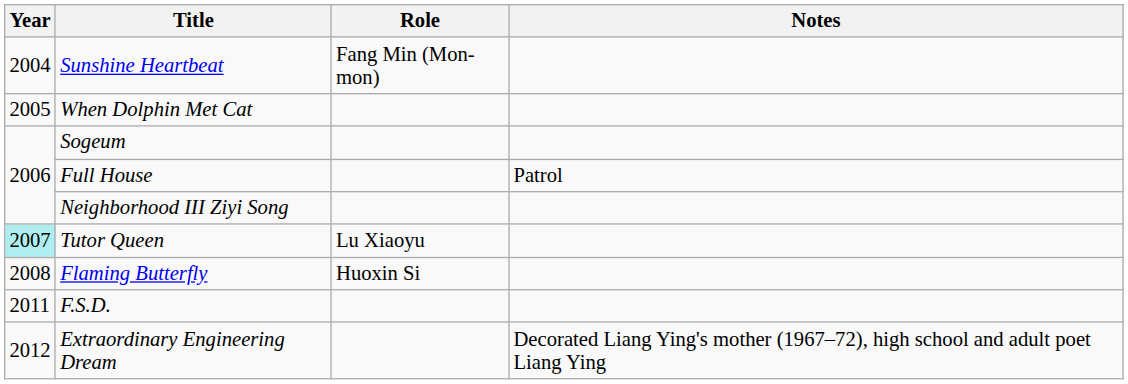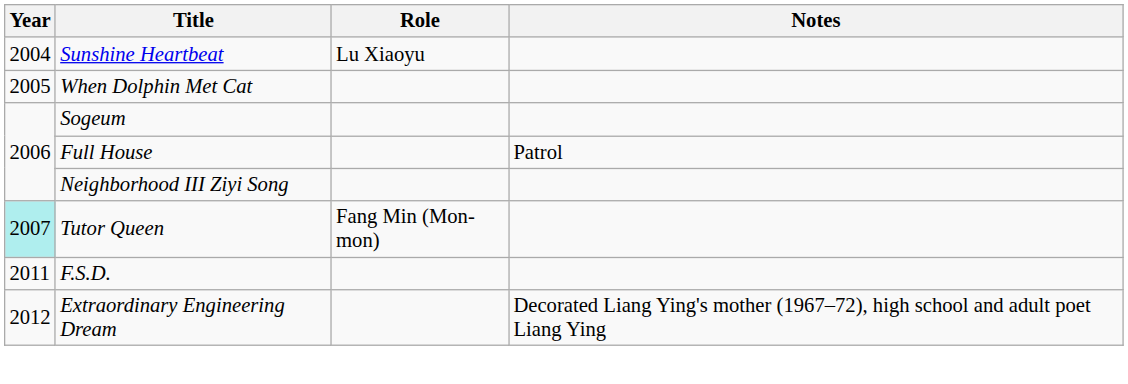Sunshine Heartbeat | Role: Fang Min (Mon-mon) -> Lu Xiaoyu
Tutor Queen | Role: Lu Xiaoyu -> Fang Min (Mon-mon)
- row: 2008 | Flaming Butterfly | Huoxin Si
